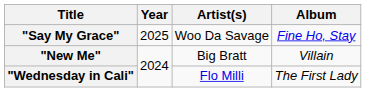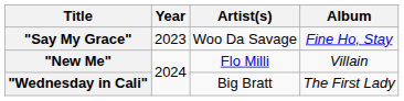"Say My Grace" | Year: 2025 -> 2023
"New Me" | Artist(s): Big Bratt -> Flo Milli
"Wednesday in Cali" | Artist(s): Flo Milli -> Big Bratt
